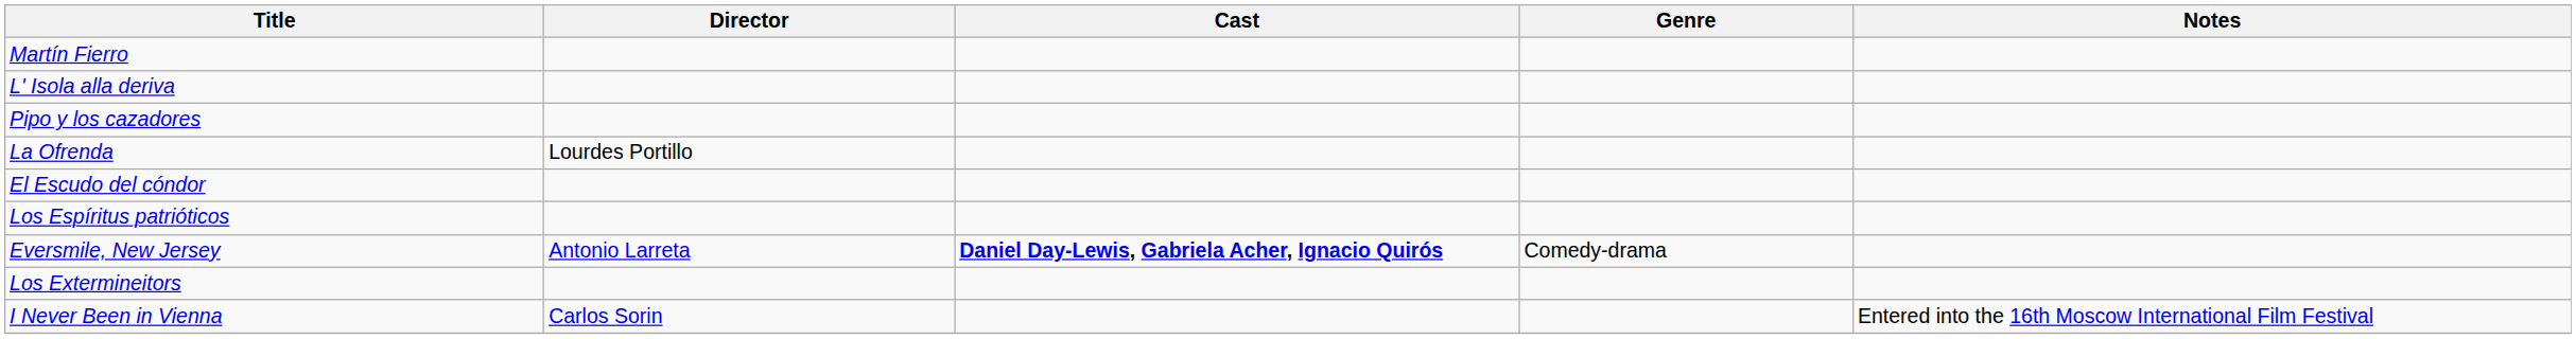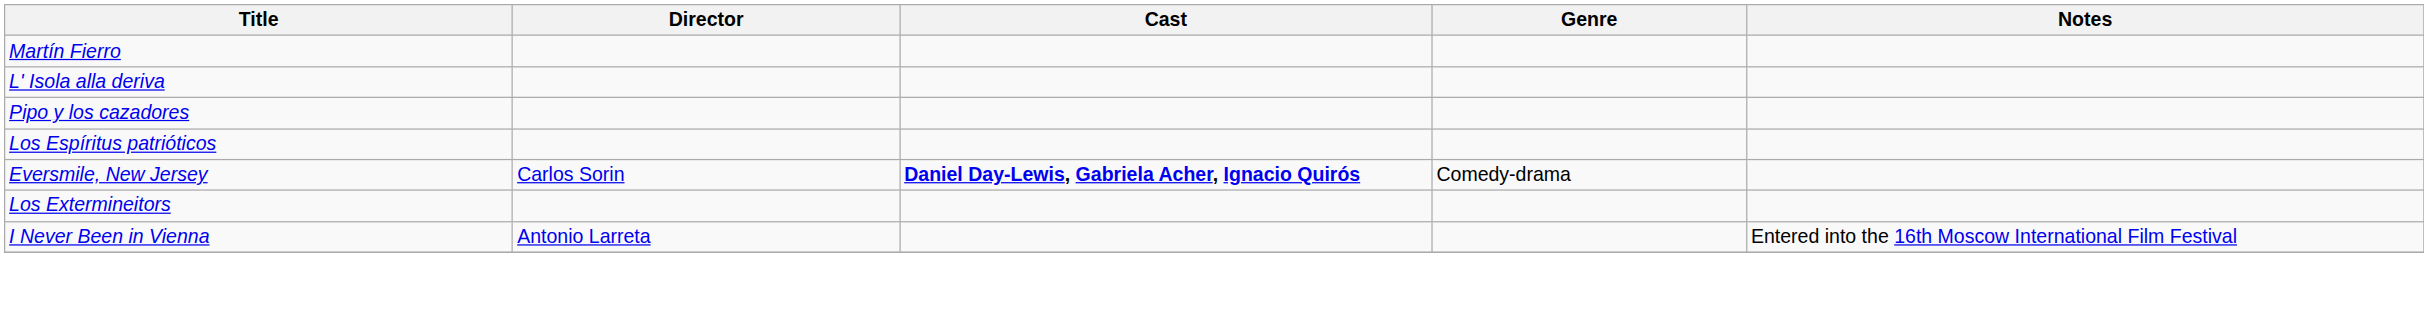- row: La Ofrenda | Lourdes Portillo
- row: El Escudo del cóndor
Eversmile, New Jersey | Director: Antonio Larreta -> Carlos Sorin
I Never Been in Vienna | Director: Carlos Sorin -> Antonio Larreta
